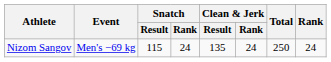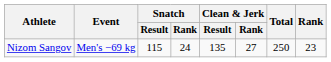Nizom Sangov | Clean & Jerk / Rank: 24 -> 27
Nizom Sangov | Rank: 24 -> 23
